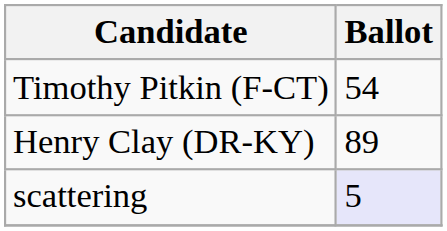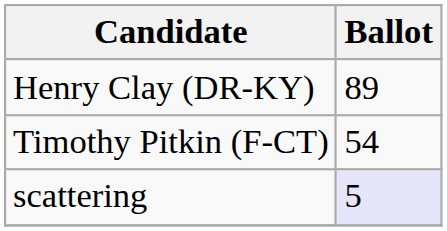rows swapped: Henry Clay (DR-KY) <-> Timothy Pitkin (F-CT)
